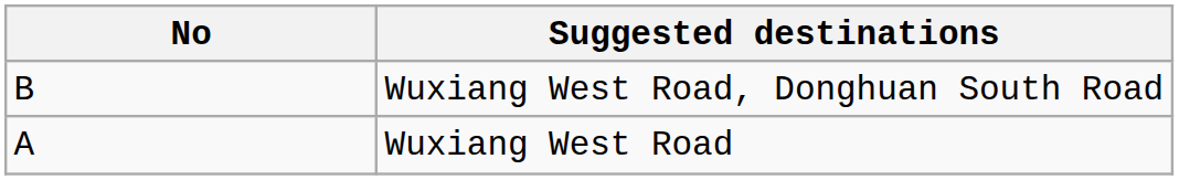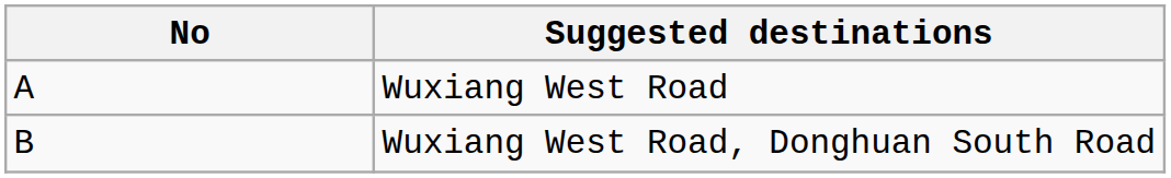rows swapped: Wuxiang West Road <-> Wuxiang West Road, Donghuan South Road
